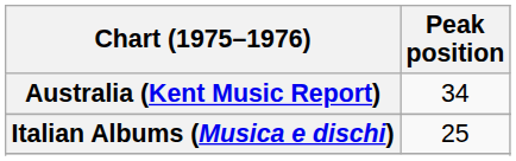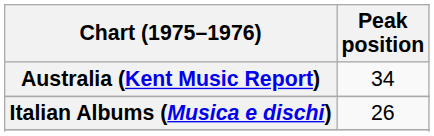Italian Albums (Musica e dischi) | Peak position: 25 -> 26
